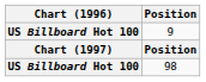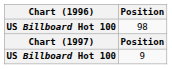rows swapped: 9 <-> 98
